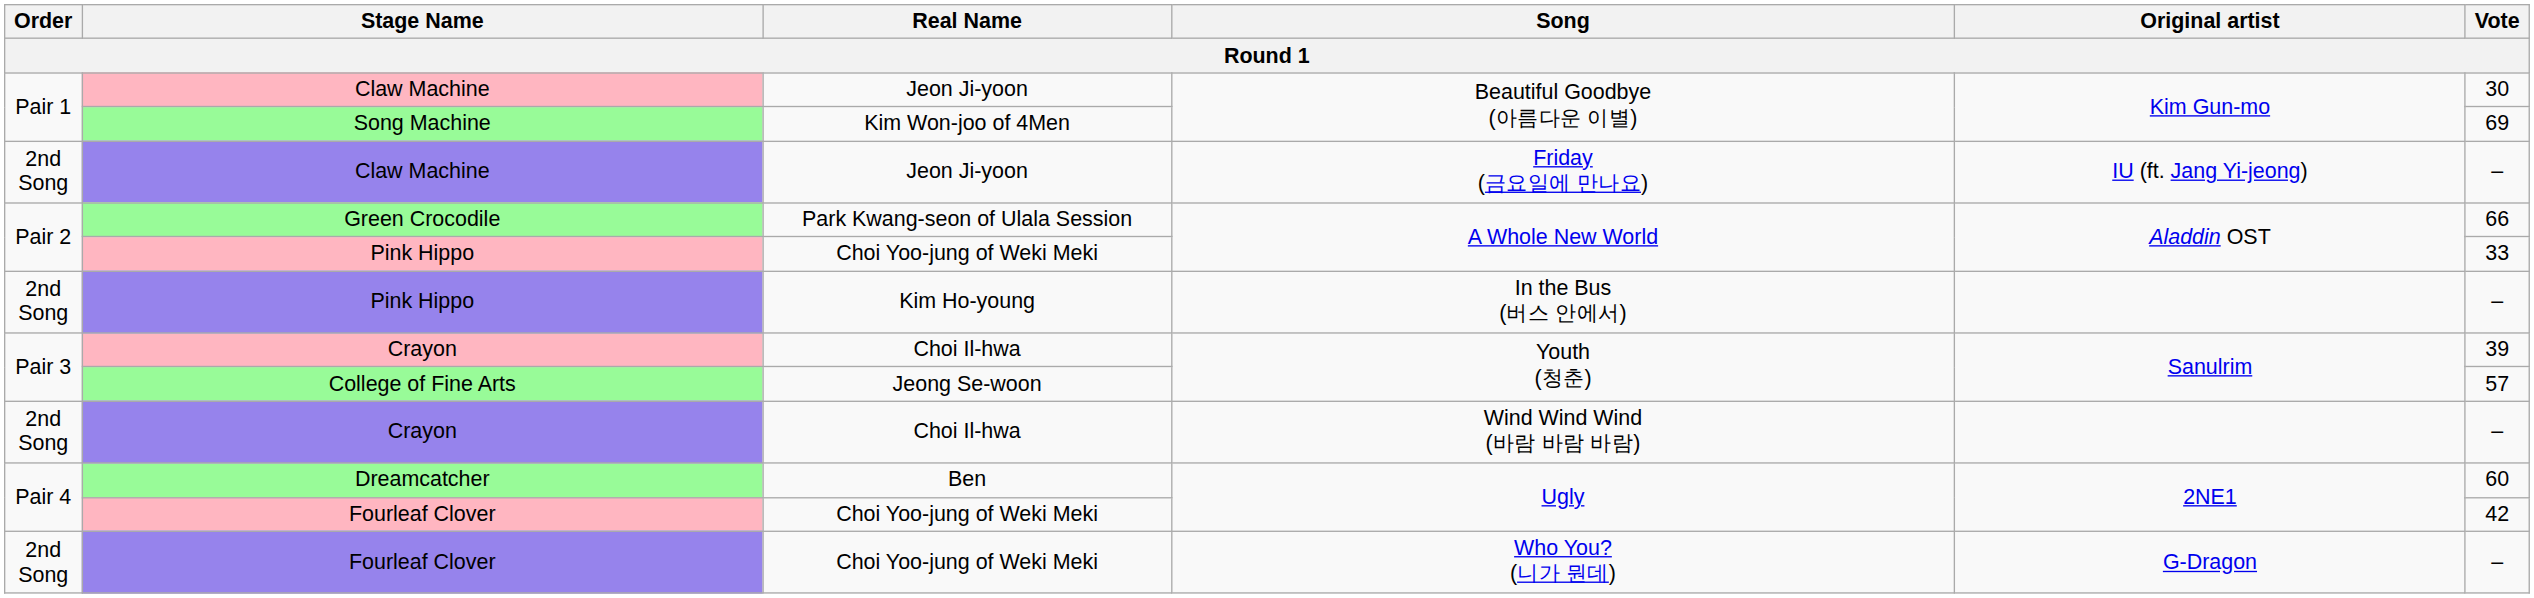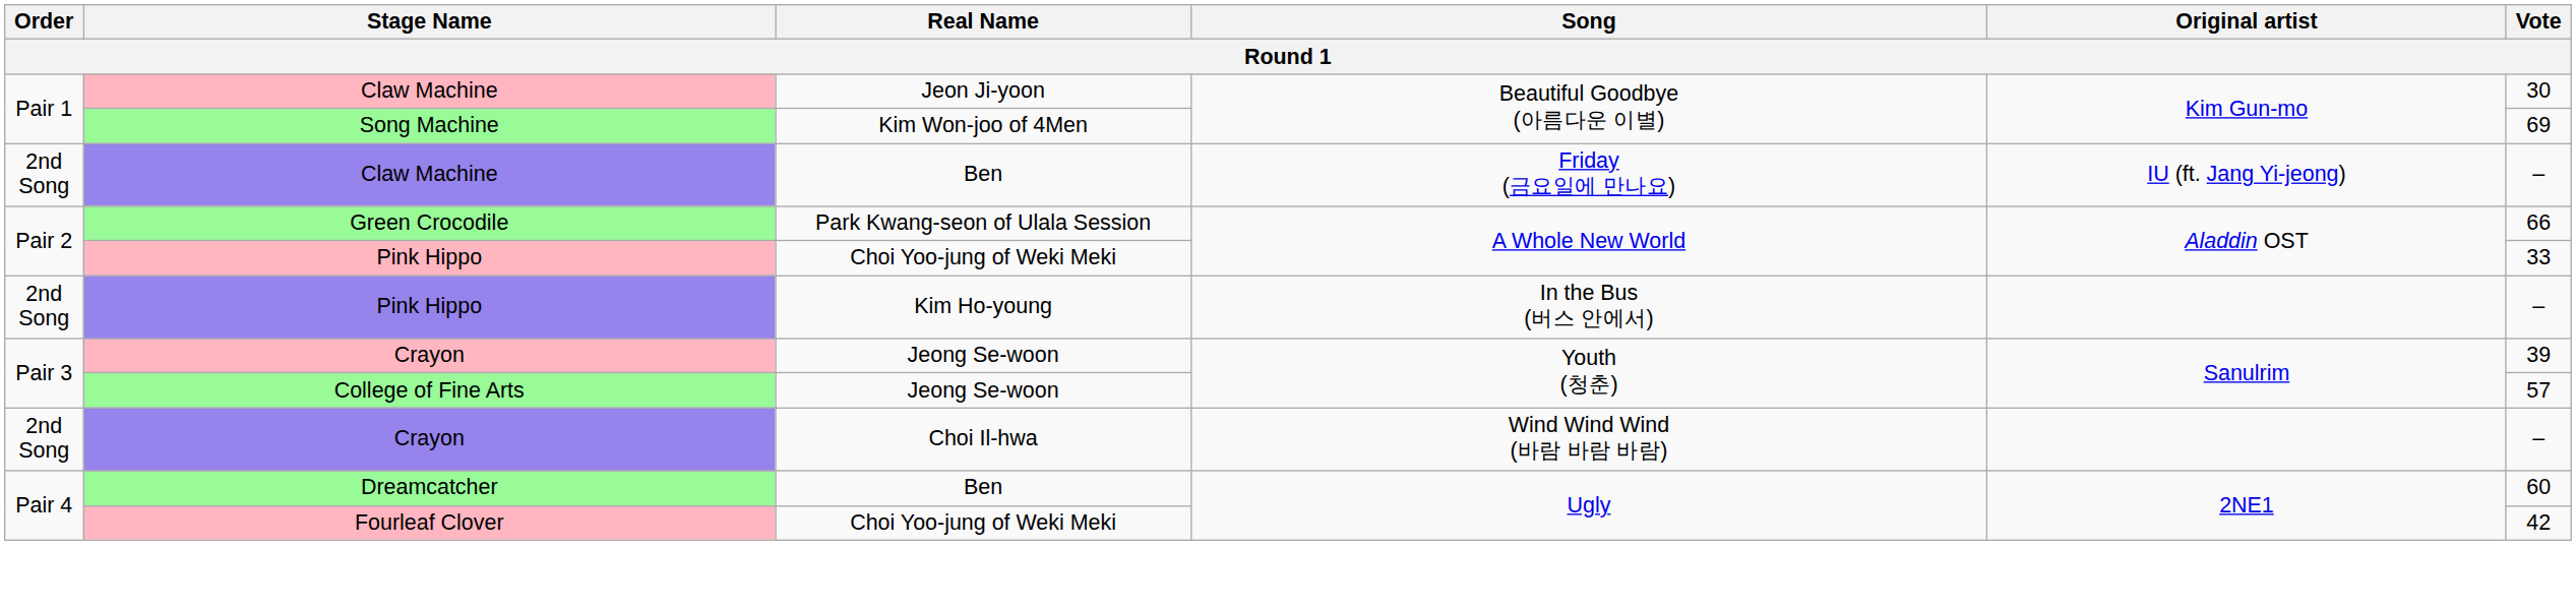Claw Machine / Friday (금요일에 만나요) | Real Name: Jeon Ji-yoon -> Ben
Crayon / Youth (청춘) | Real Name: Choi Il-hwa -> Jeong Se-woon
- row: 2nd Song | Fourleaf Clover | Choi Yoo-jung of Weki Meki | Who You? (니가 뭔데) | G-Dragon | –
